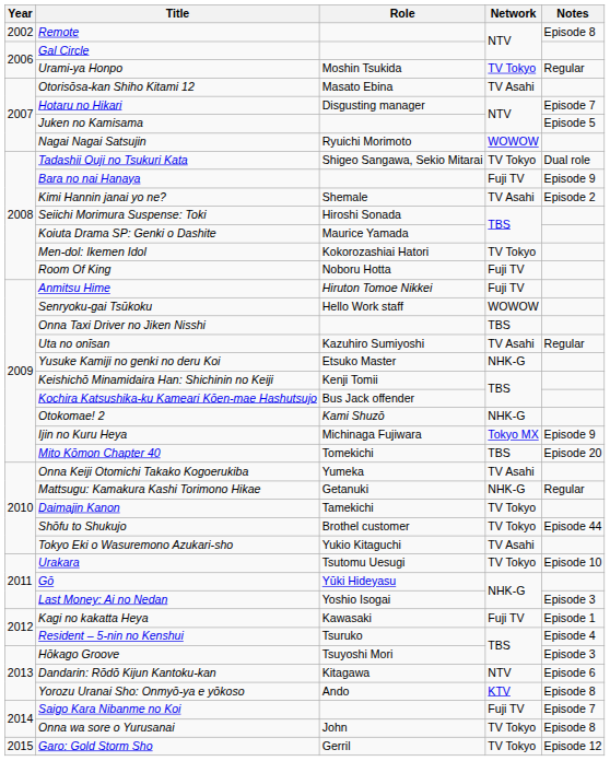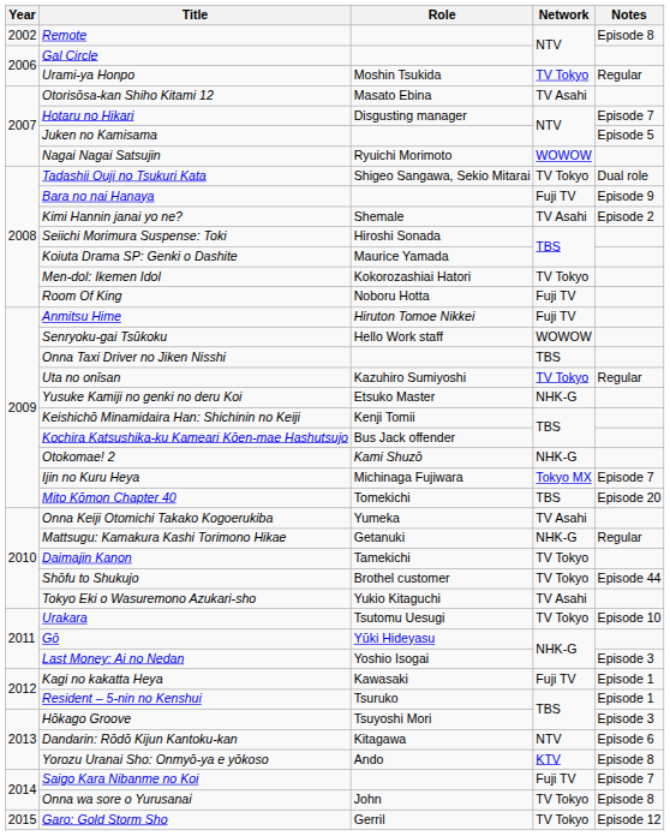Uta no onīsan | Network: TV Asahi -> TV Tokyo
Ijin no Kuru Heya | Notes: Episode 9 -> Episode 7
Resident – 5-nin no Kenshui | Notes: Episode 4 -> Episode 1
